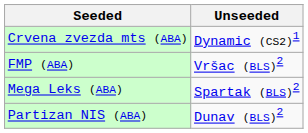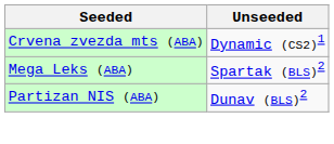- row: FMP (ABA) | Vršac (BLS)2
